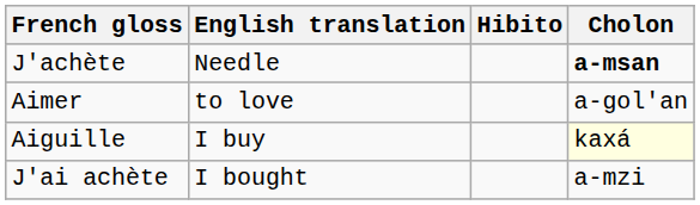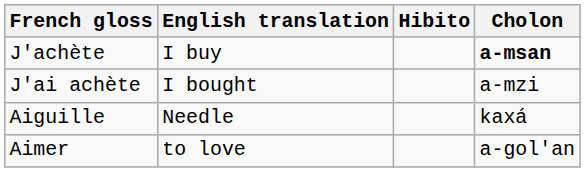J'achète | English translation: Needle -> I buy
rows swapped: J'ai achète <-> Aimer
Aiguille | English translation: I buy -> Needle
Aiguille | Cholon: lightyellow background -> no background
